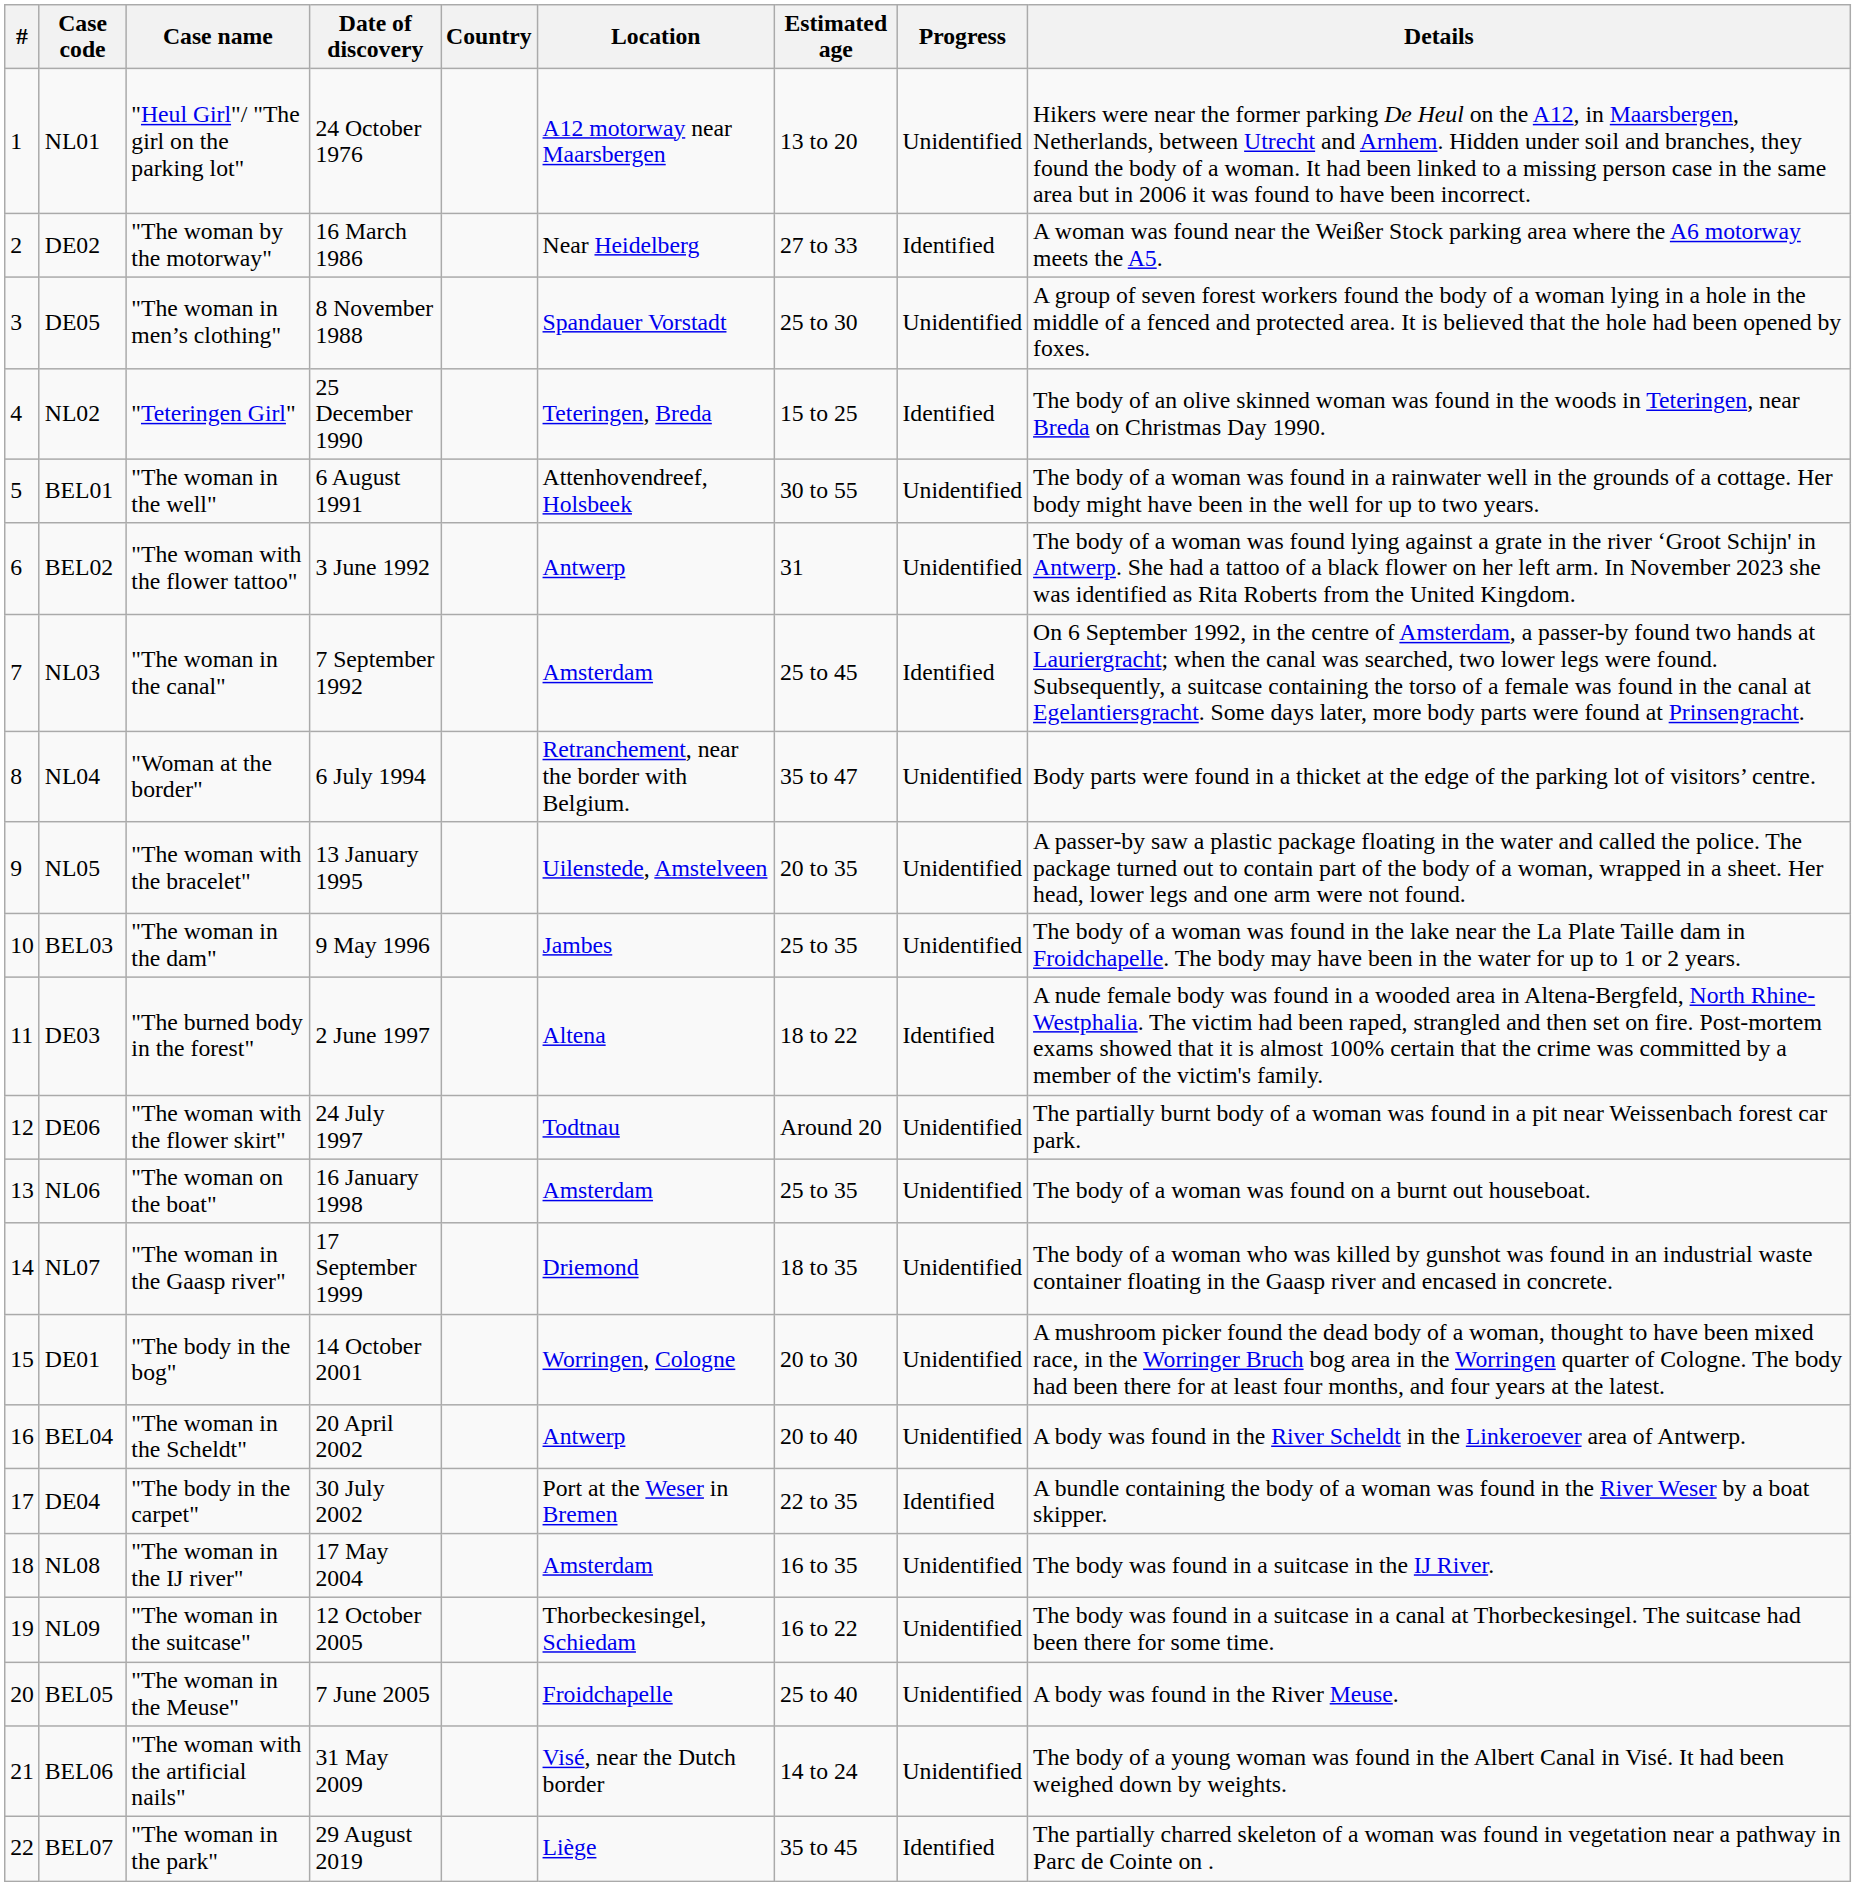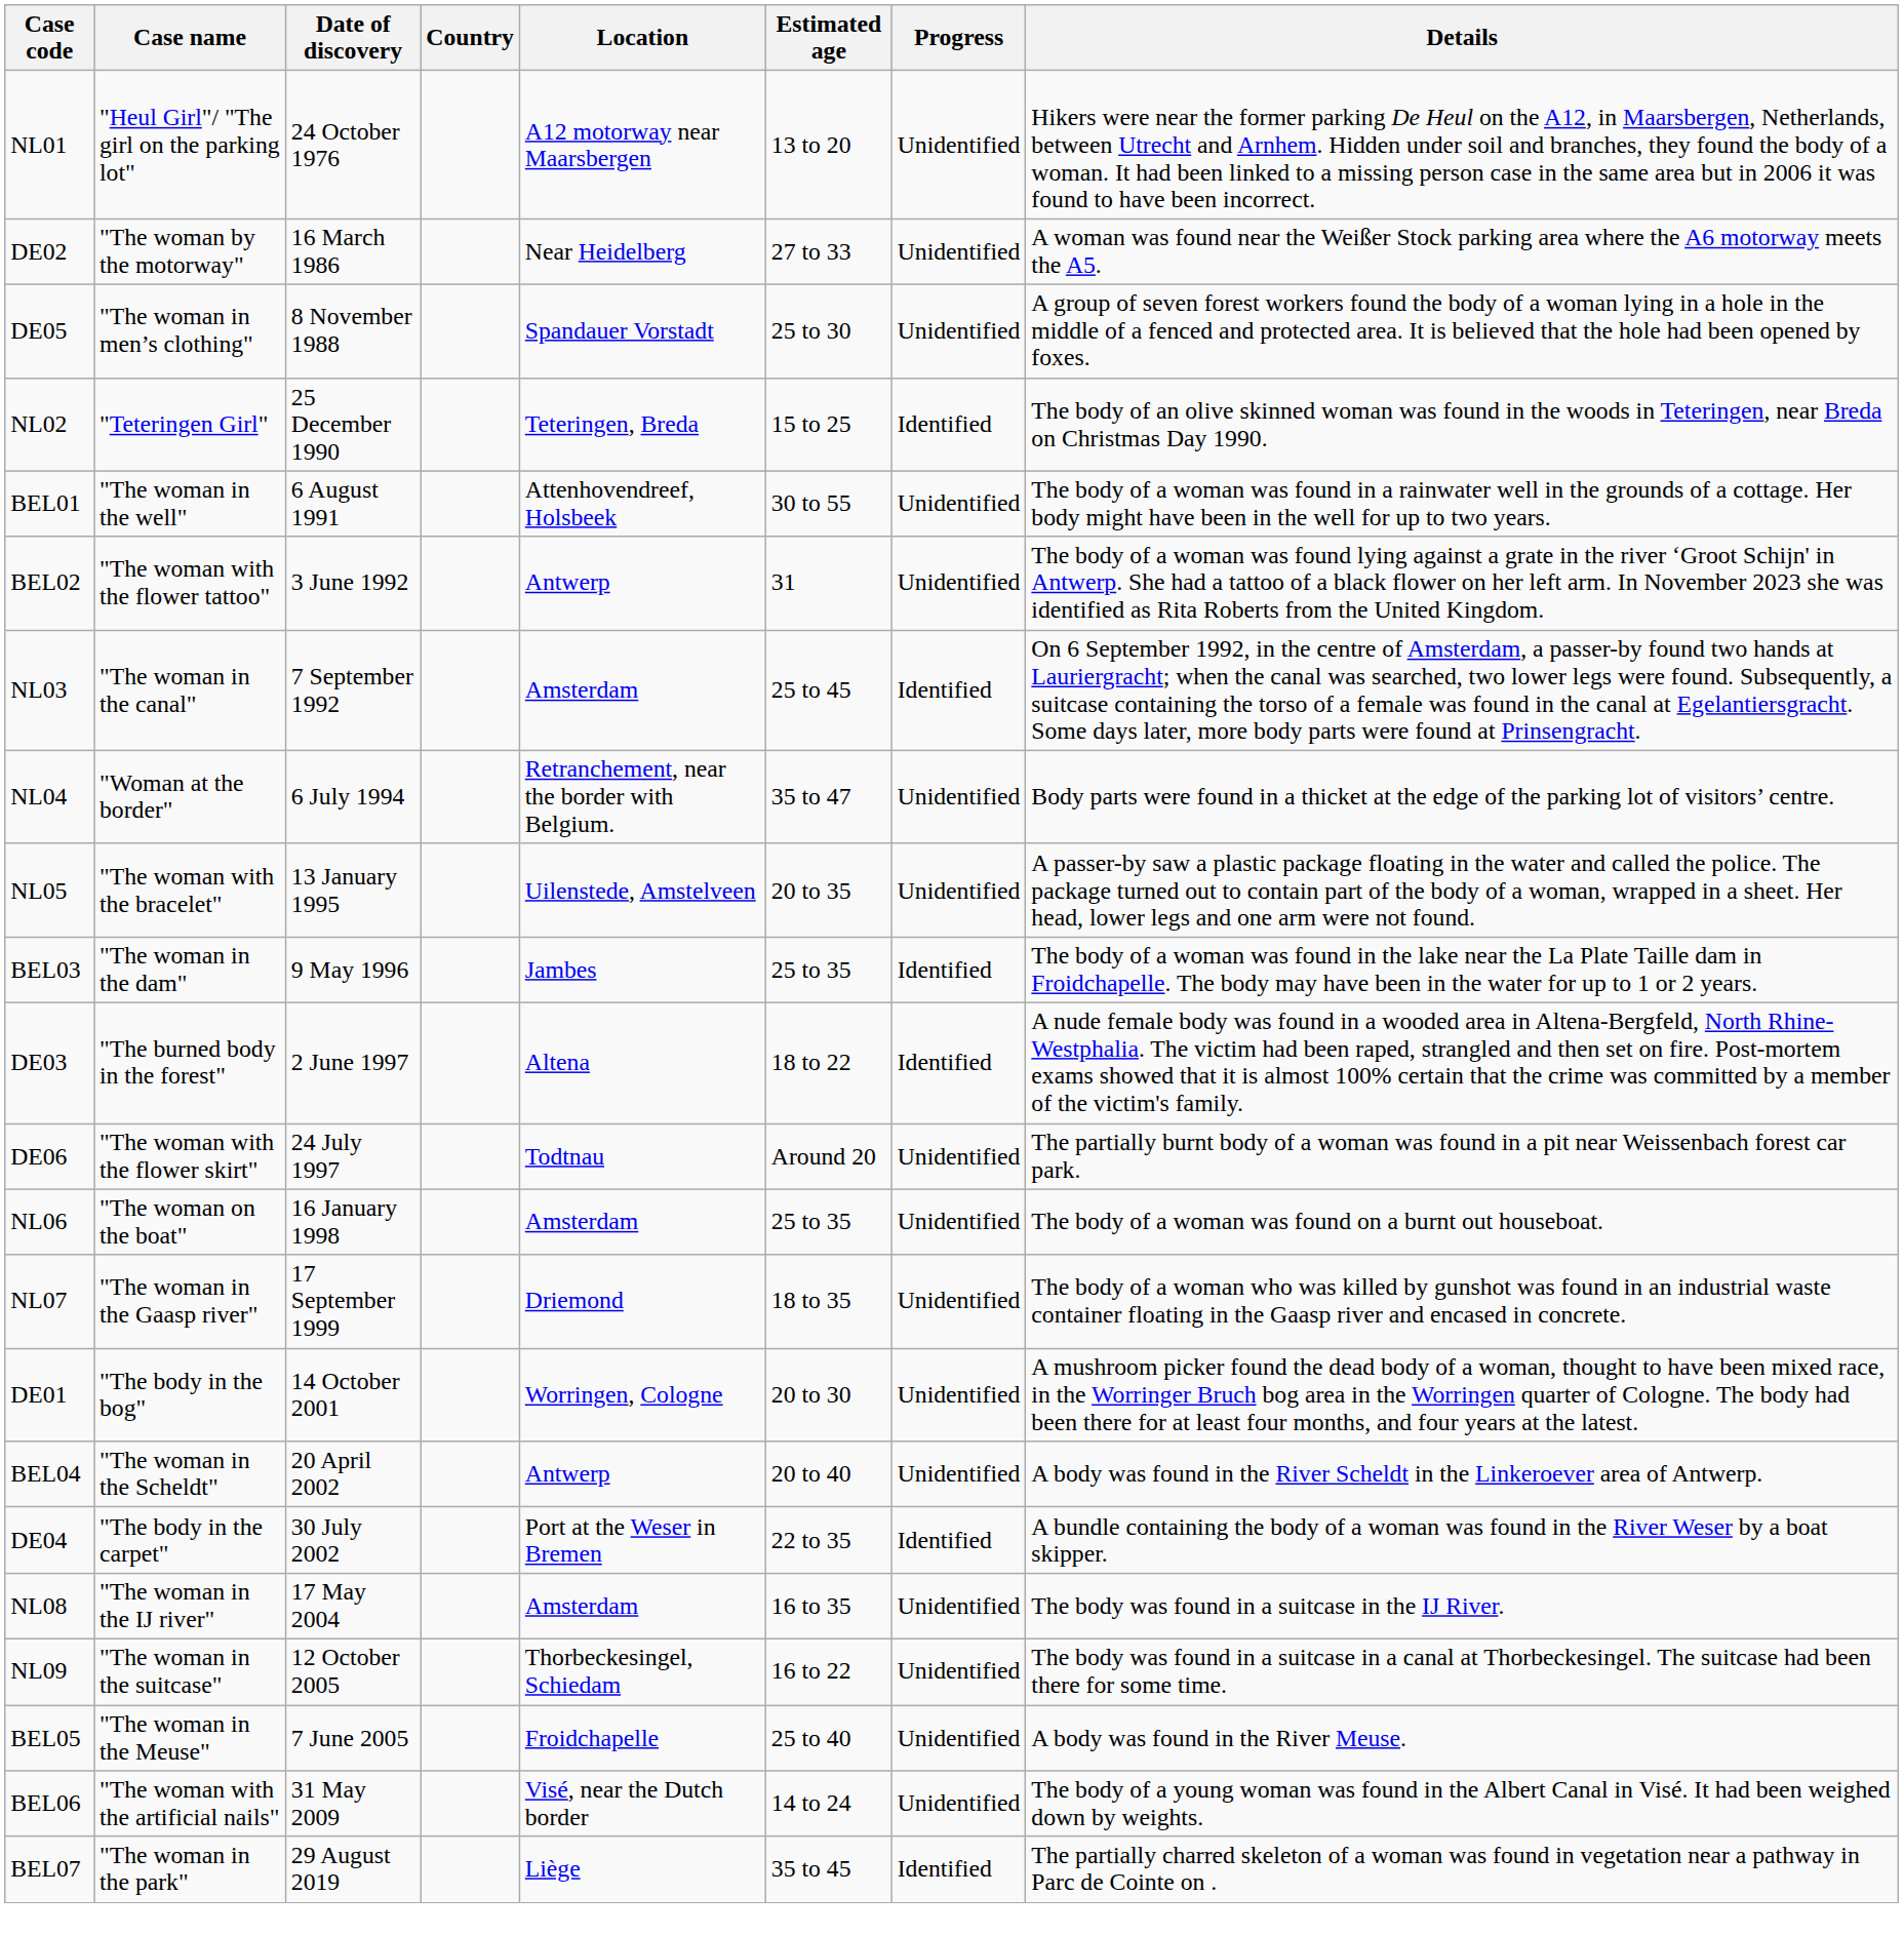- column: # | 1 | 2 | 3 | 4 | 5 | 6 | 7 | 8 | 9 | 10 | 11 | 12 | 13 | 14 | 15 | 16 | 17 | 18 | 19 | 20 | 21 | 22
DE02 | Progress: Identified -> Unidentified
BEL03 | Progress: Unidentified -> Identified
